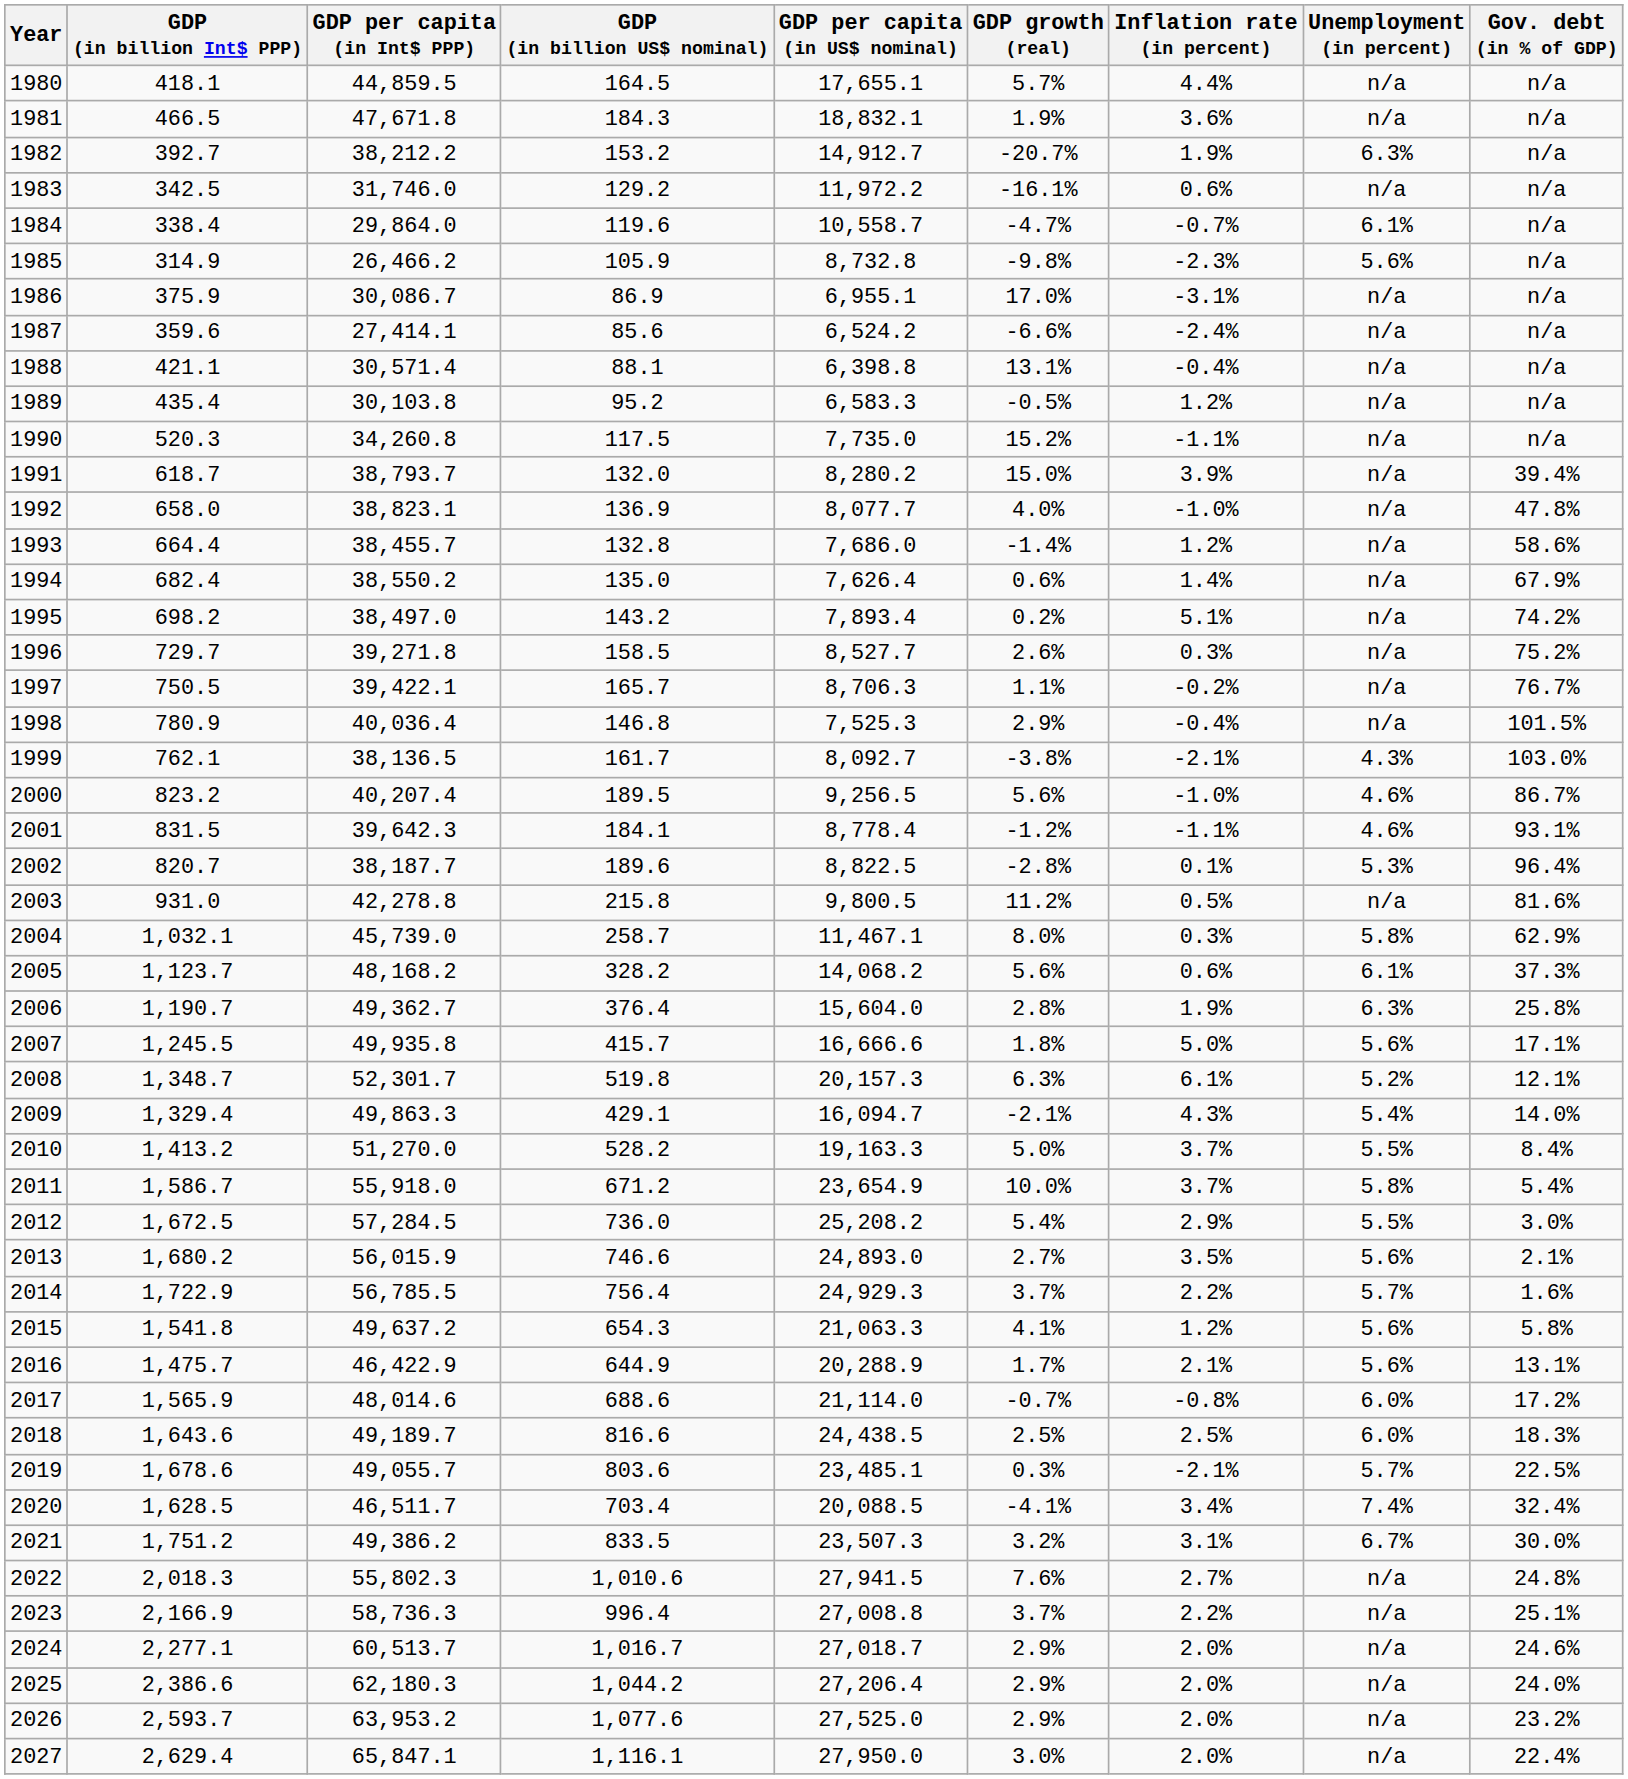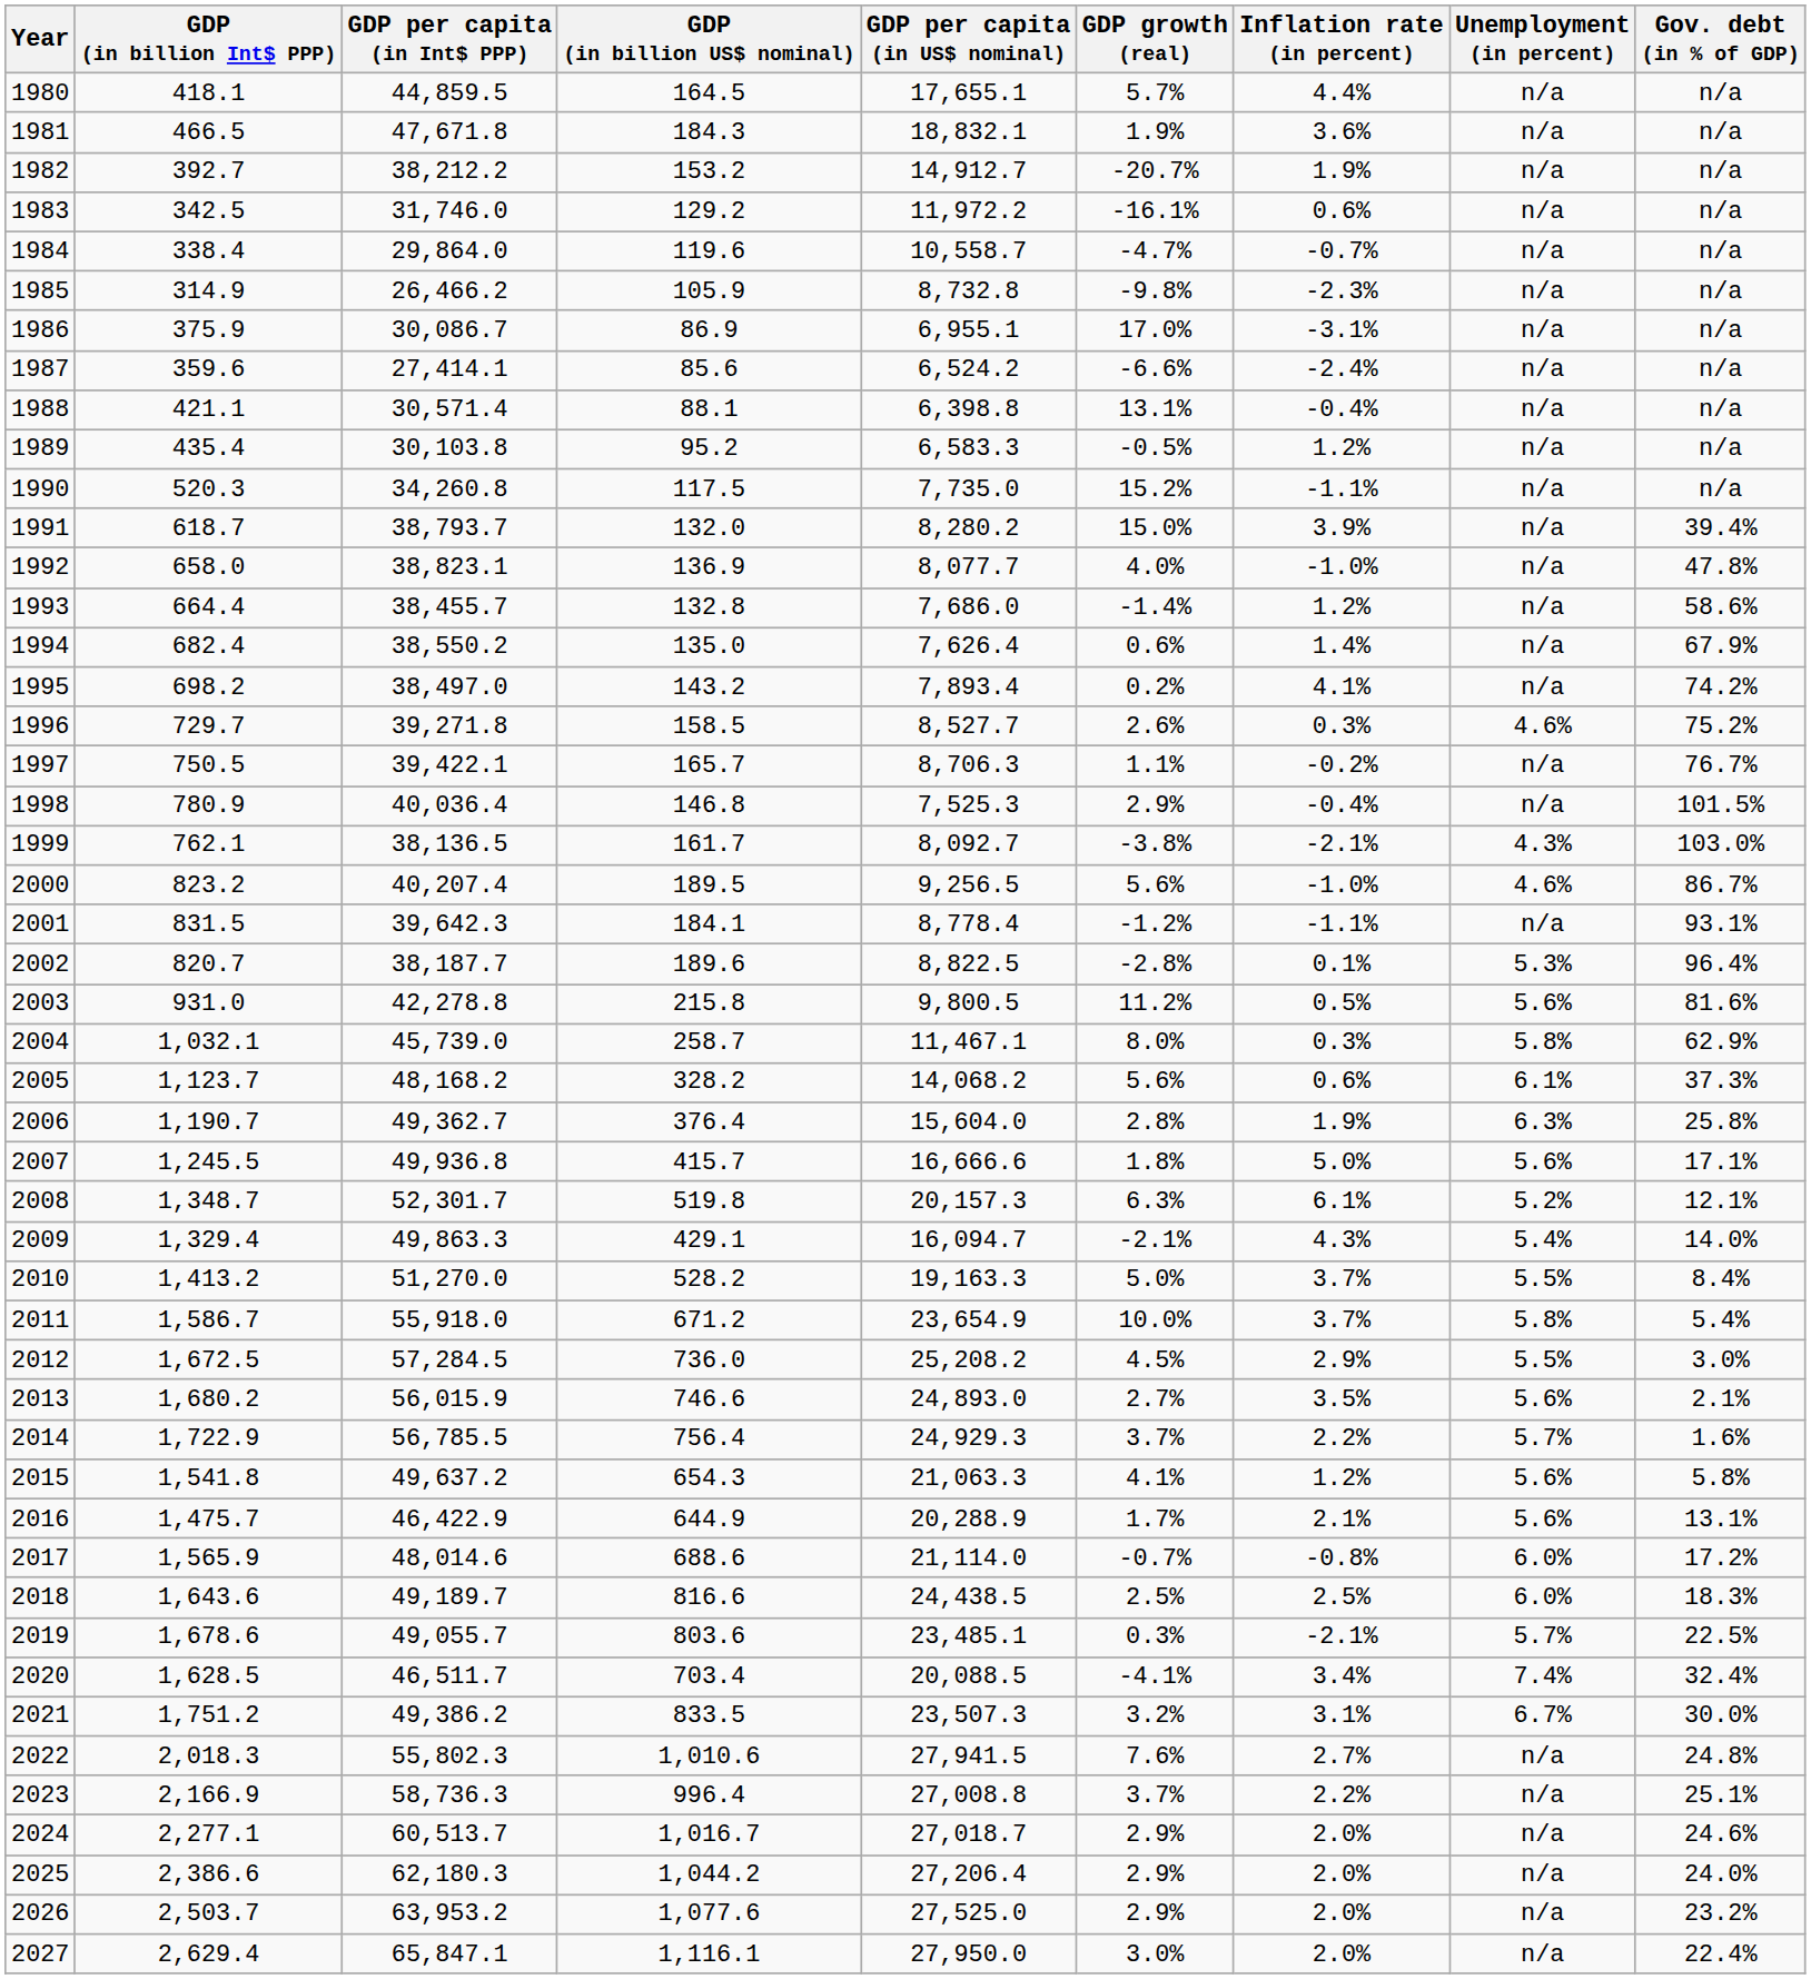1982 | Unemployment (in percent): 6.3% -> n/a
1984 | Unemployment (in percent): 6.1% -> n/a
1985 | Unemployment (in percent): 5.6% -> n/a
1995 | Inflation rate (in percent): 5.1% -> 4.1%
1996 | Unemployment (in percent): n/a -> 4.6%
2001 | Unemployment (in percent): 4.6% -> n/a
2003 | Unemployment (in percent): n/a -> 5.6%
2007 | GDP per capita (in Int$ PPP): 49,935.8 -> 49,936.8
2012 | GDP growth (real): 5.4% -> 4.5%
2026 | GDP (in billion Int$ PPP): 2,593.7 -> 2,503.7
